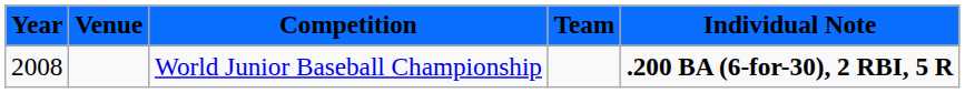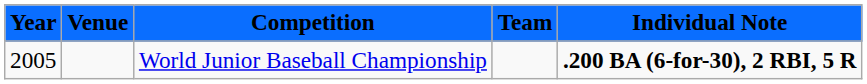World Junior Baseball Championship | Year: 2008 -> 2005
